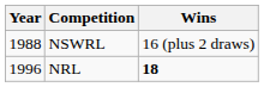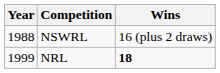NRL | Year: 1996 -> 1999
